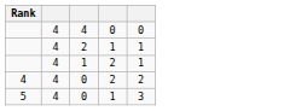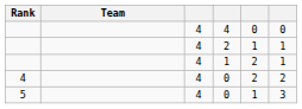+ column: Team
